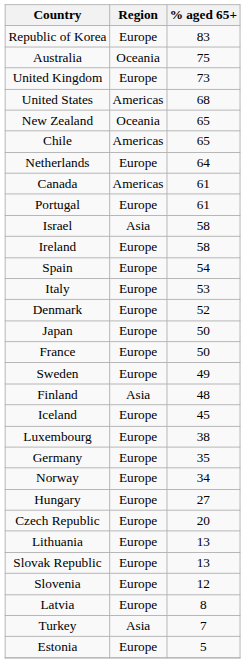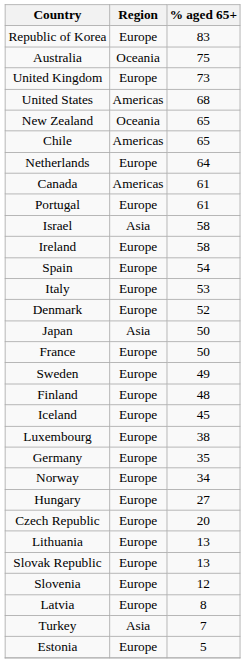Japan | Region: Europe -> Asia
Finland | Region: Asia -> Europe
